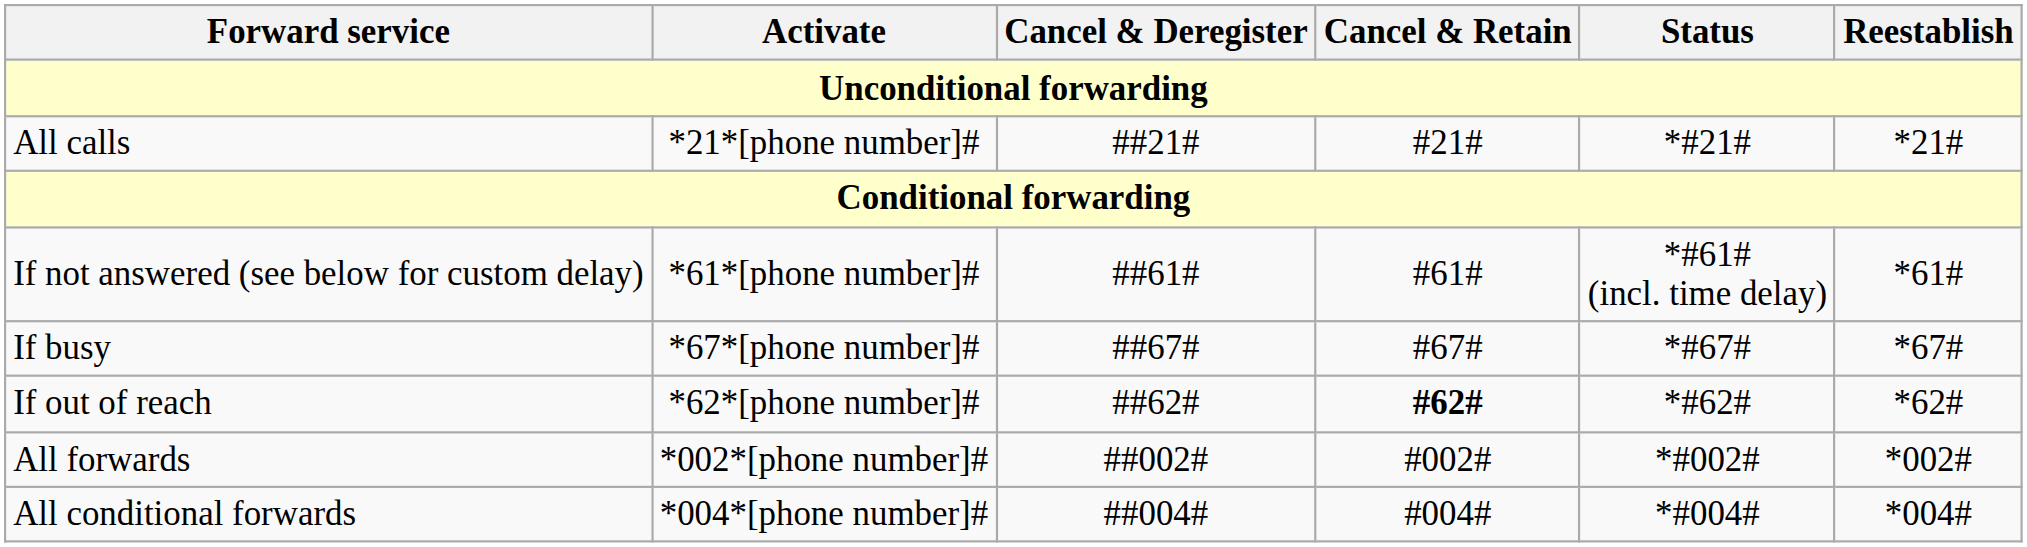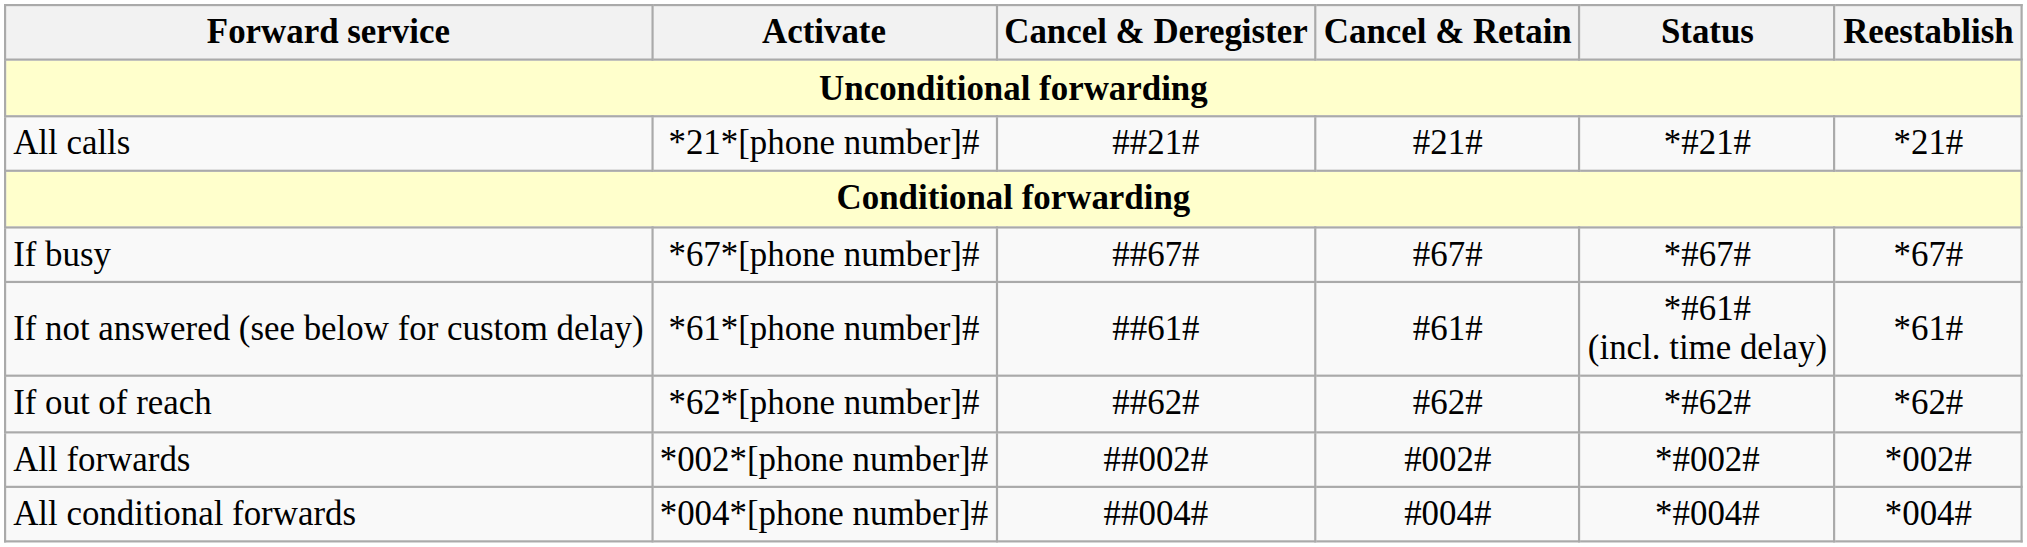rows swapped: If busy <-> If not answered (see below for custom delay)
If out of reach | Cancel & Retain: bold -> normal
